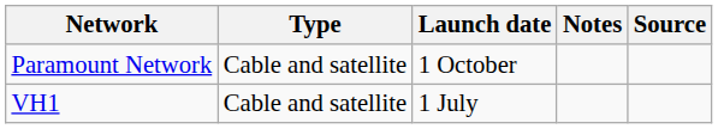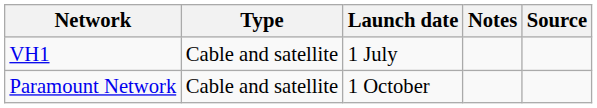rows swapped: Paramount Network <-> VH1
